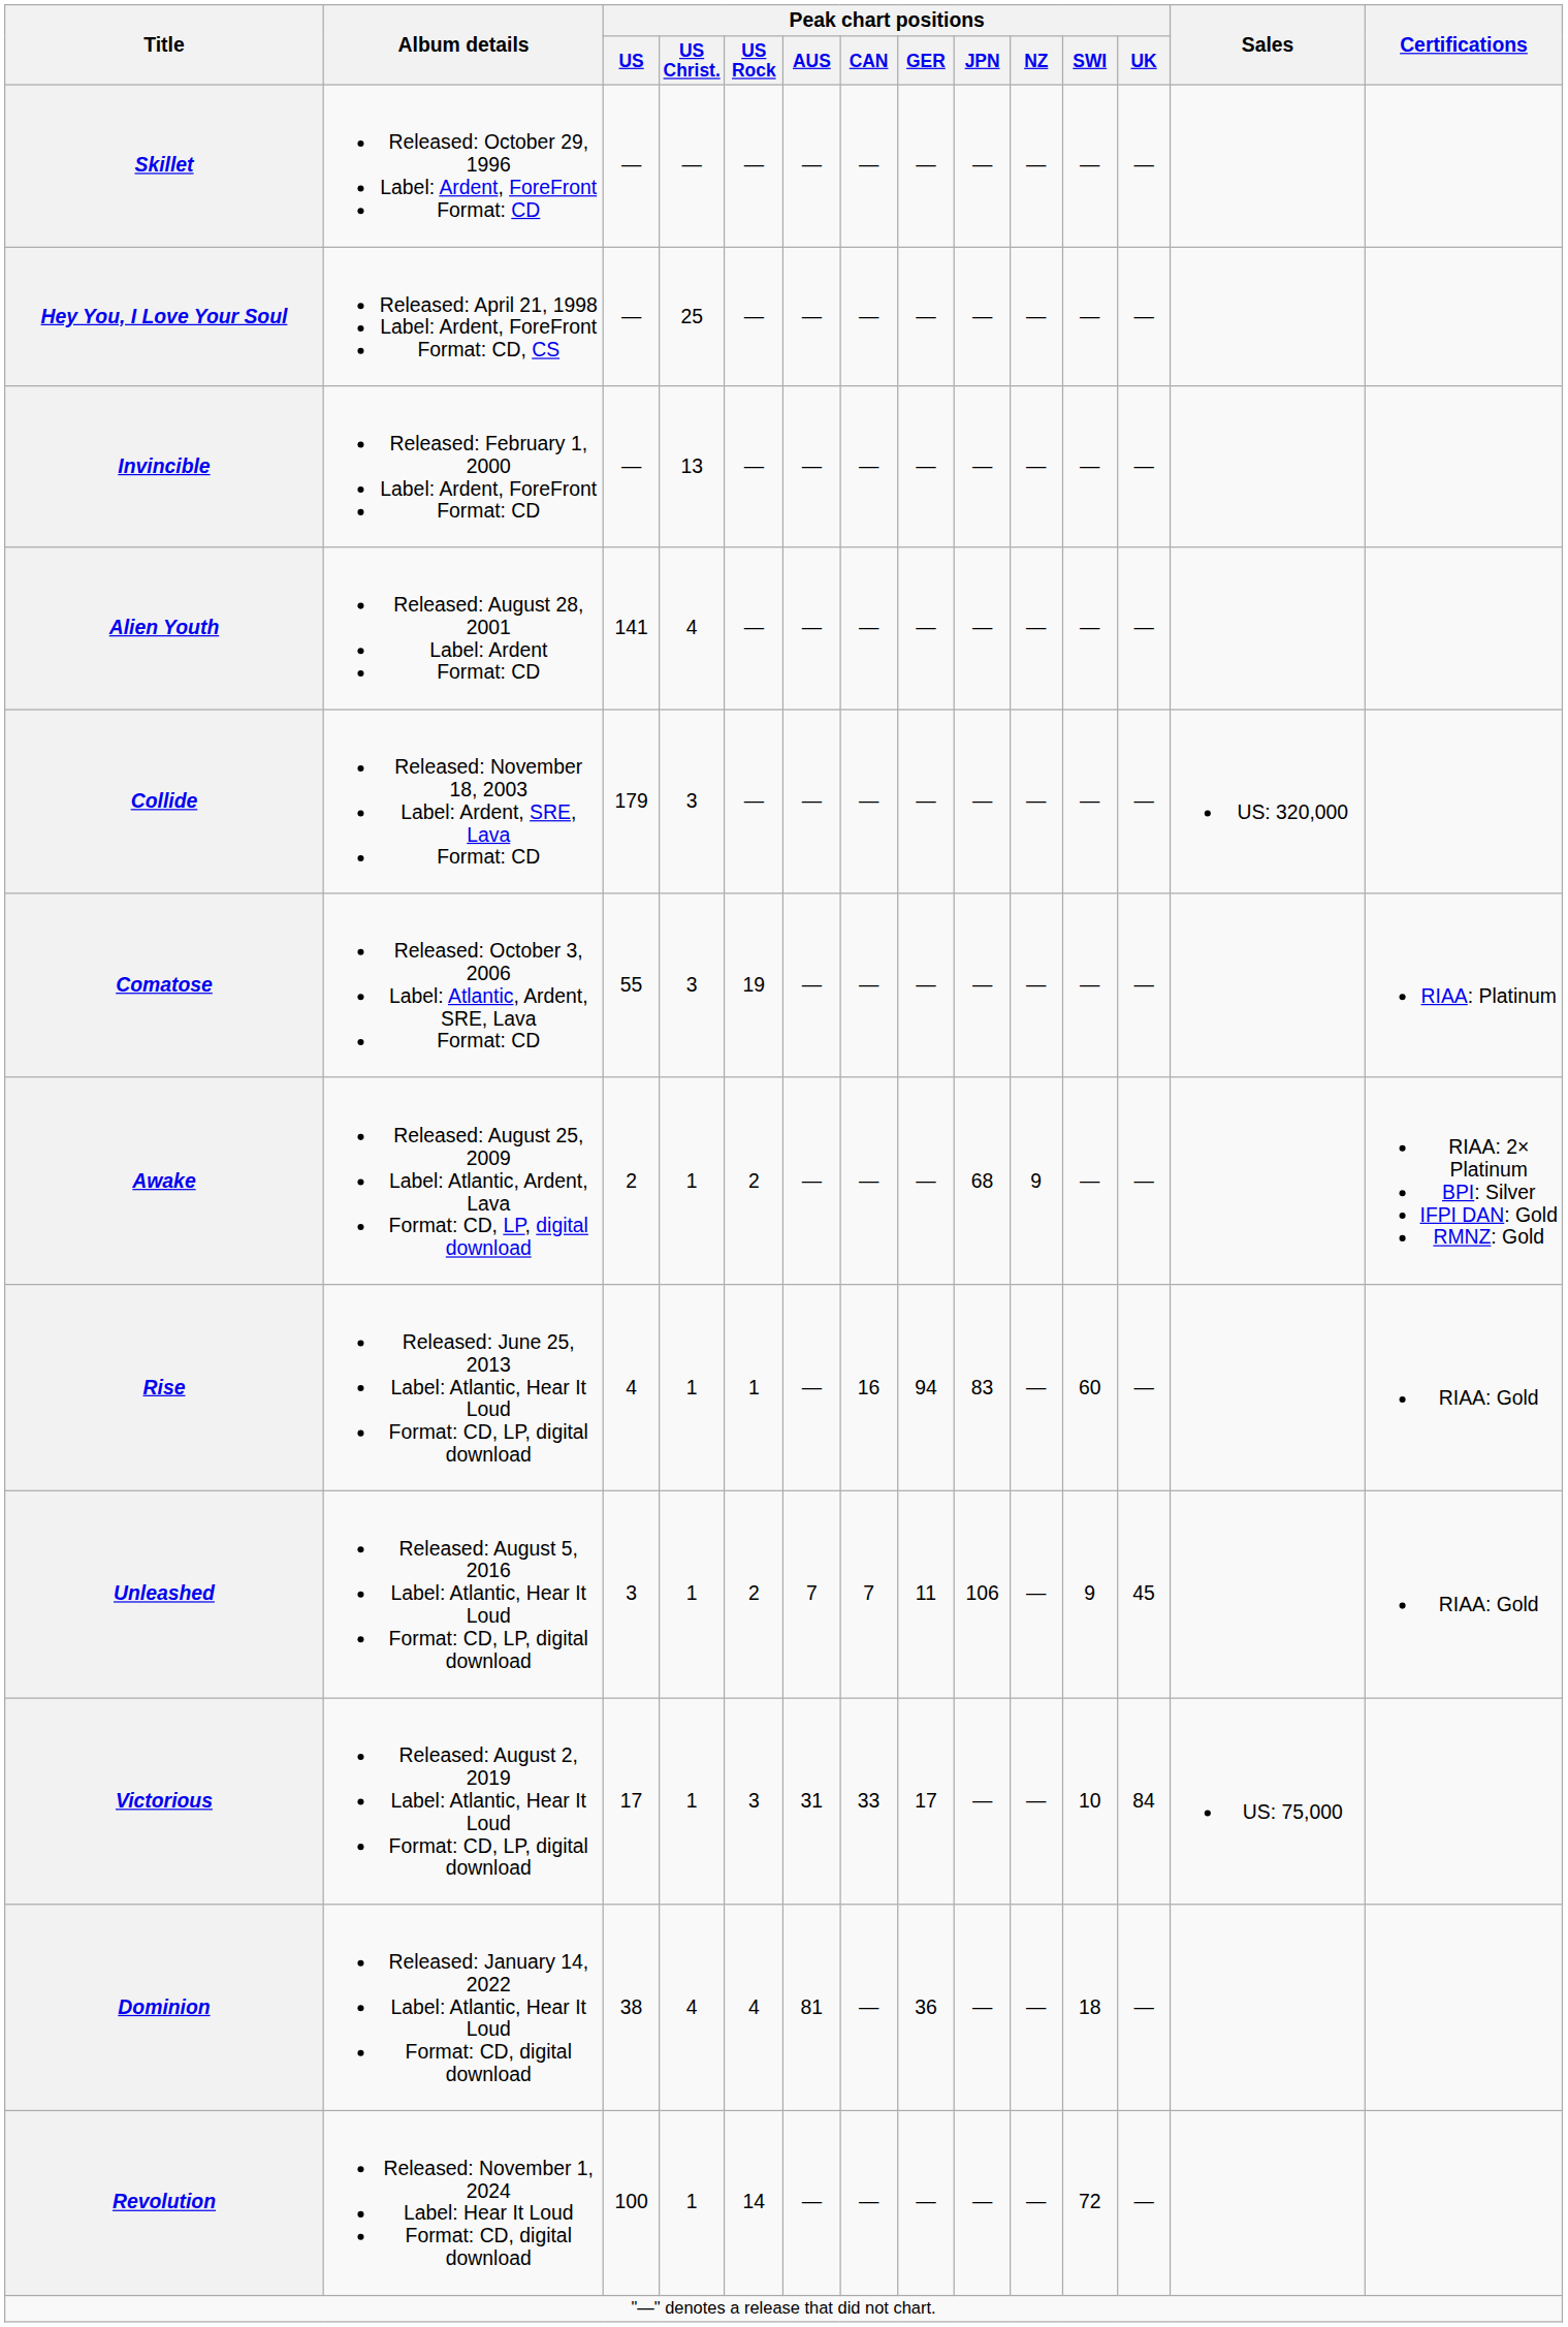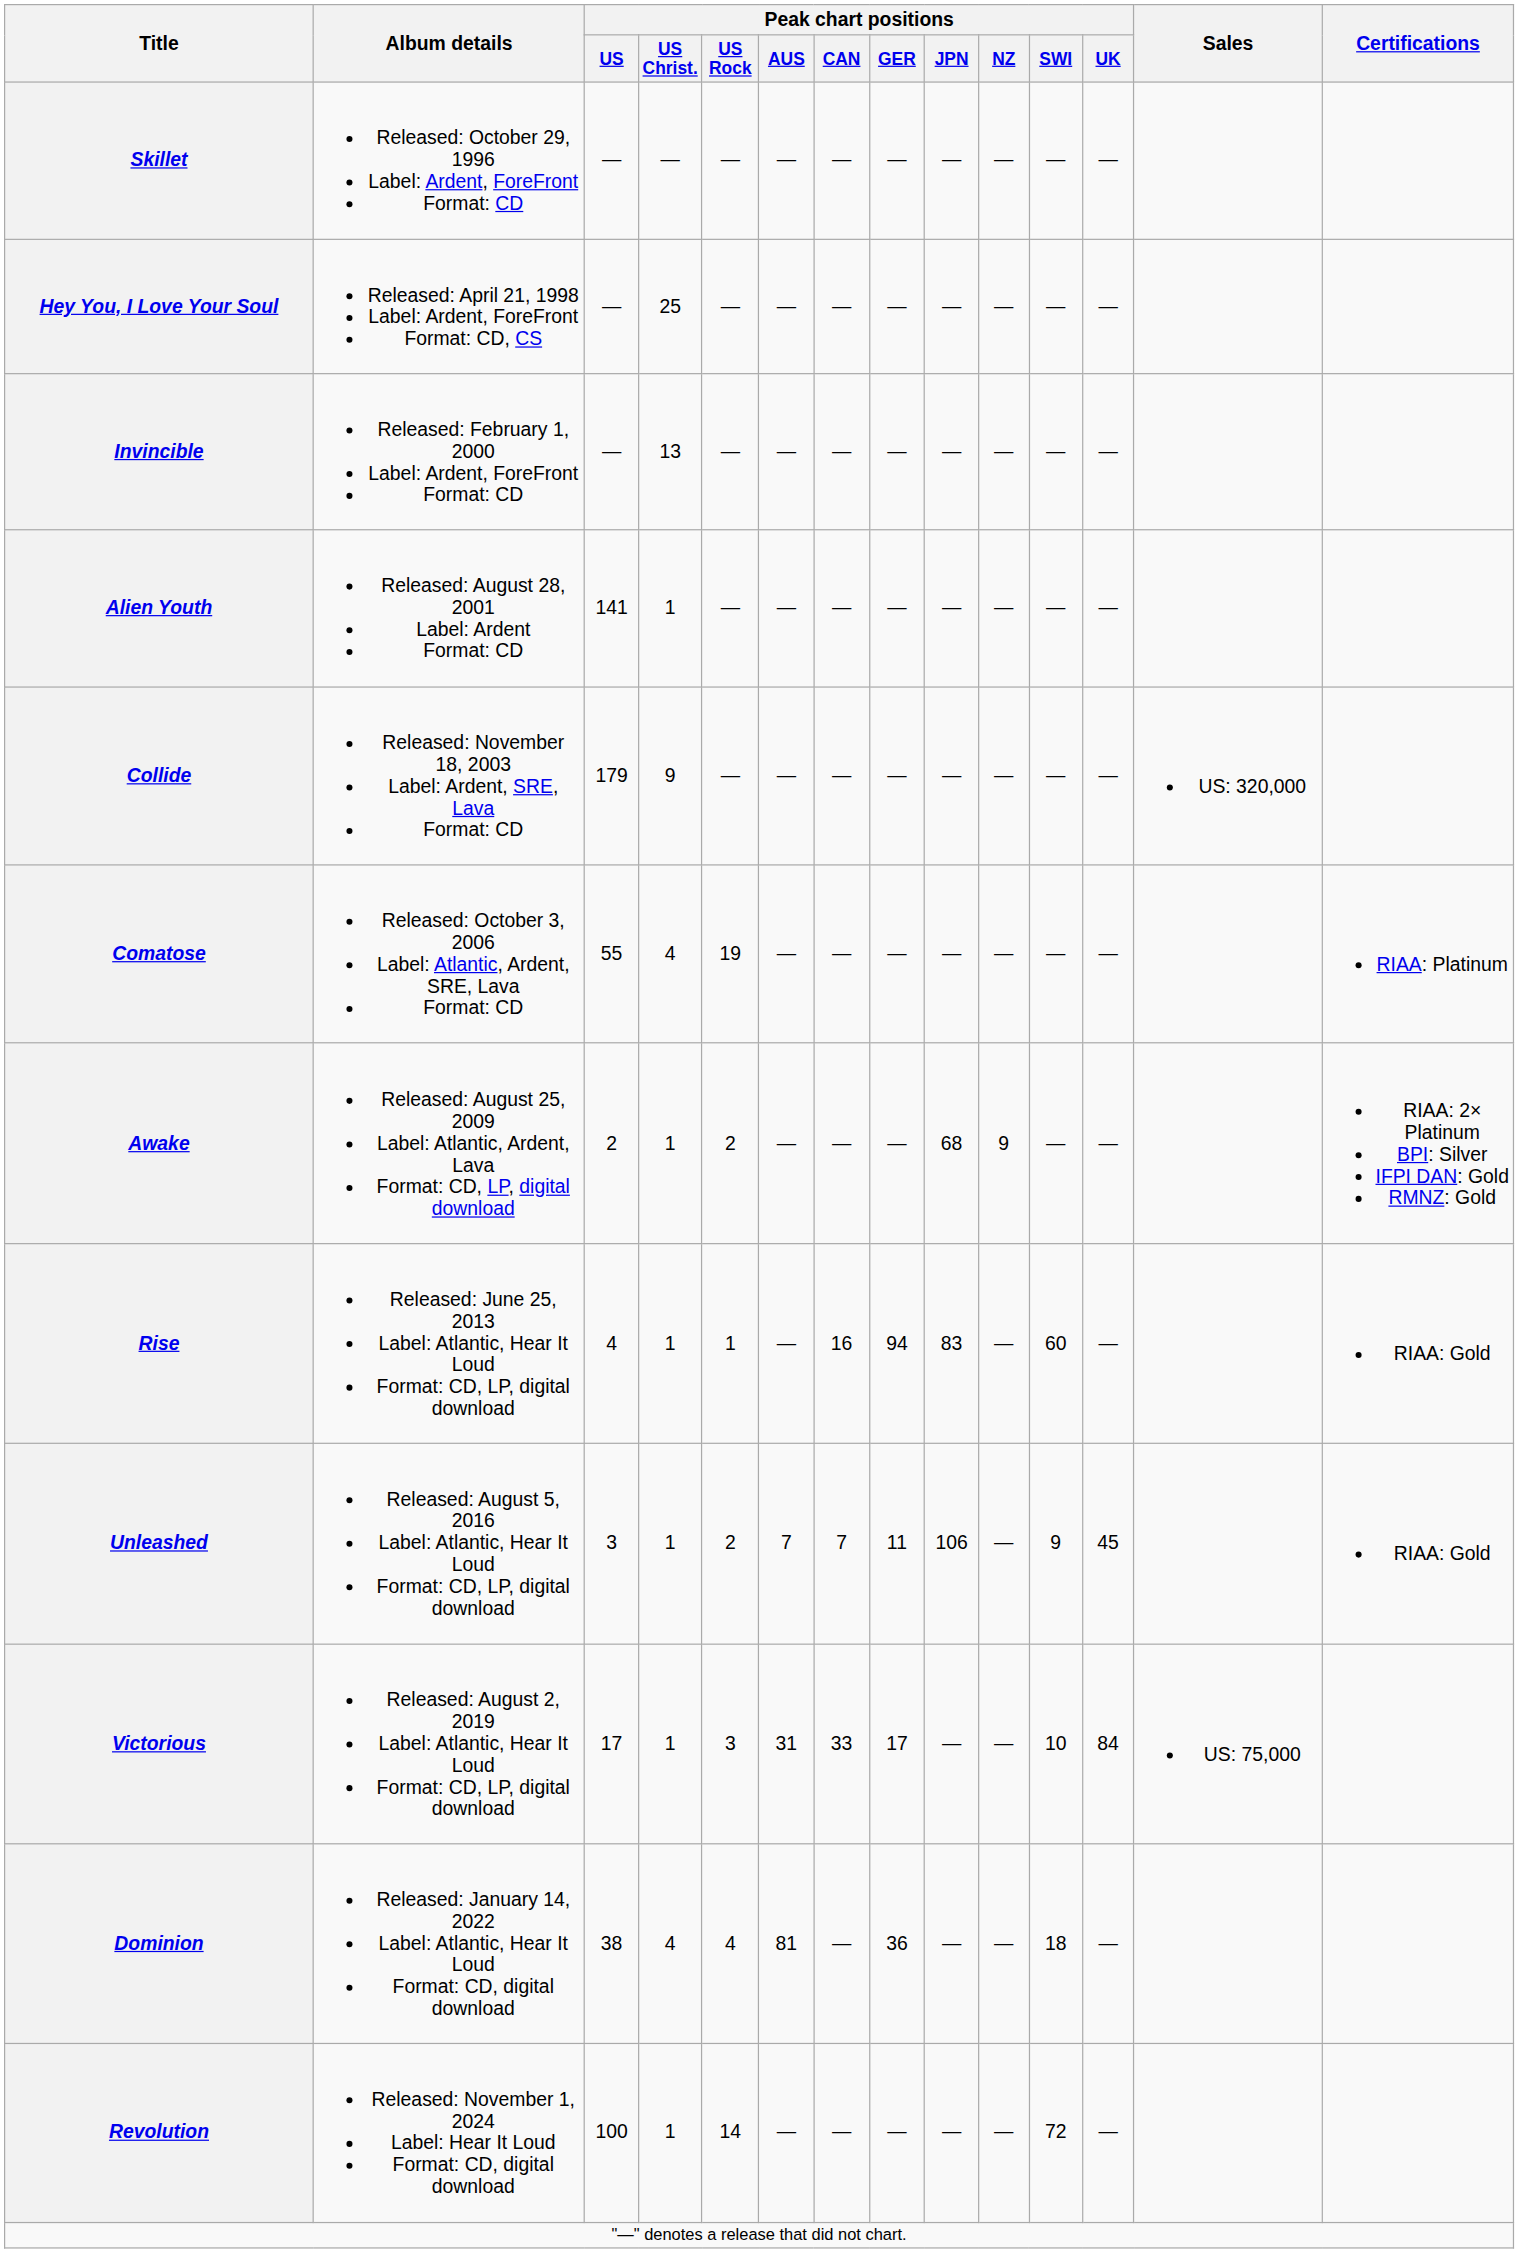Alien Youth | Peak chart positions / US Christ.: 4 -> 1
Collide | Peak chart positions / US Christ.: 3 -> 9
Comatose | Peak chart positions / US Christ.: 3 -> 4
